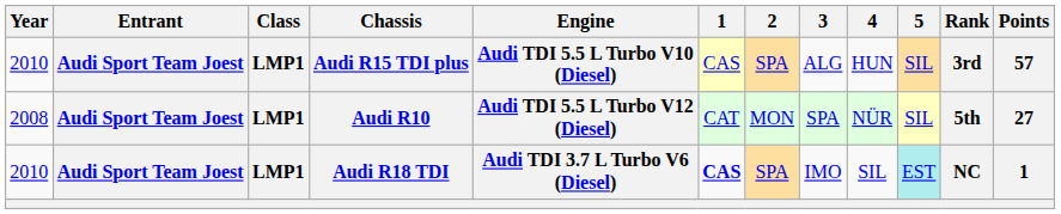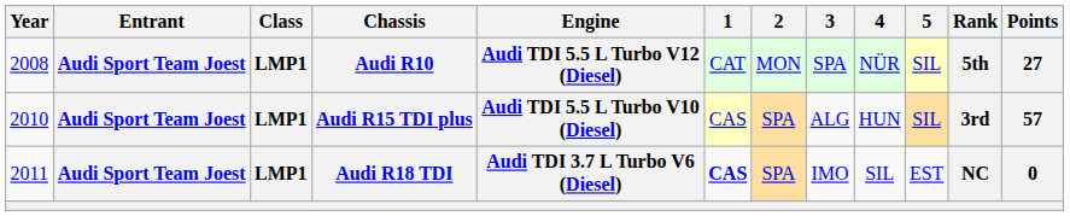rows swapped: Audi R10 <-> Audi R15 TDI plus
Audi R18 TDI | Year: 2010 -> 2011
Audi R18 TDI | 5: paleturquoise background -> no background
Audi R18 TDI | Points: 1 -> 0
